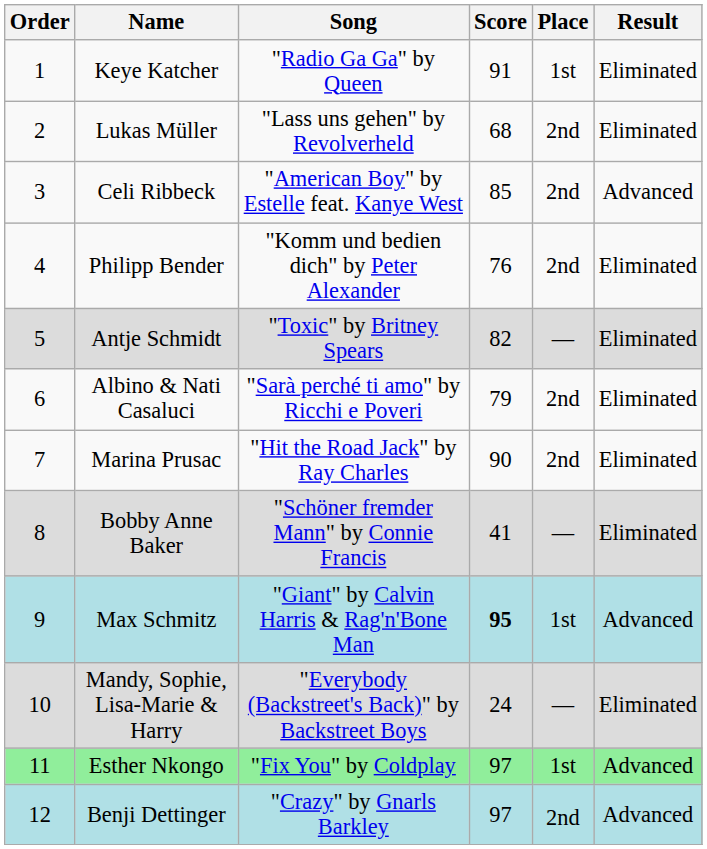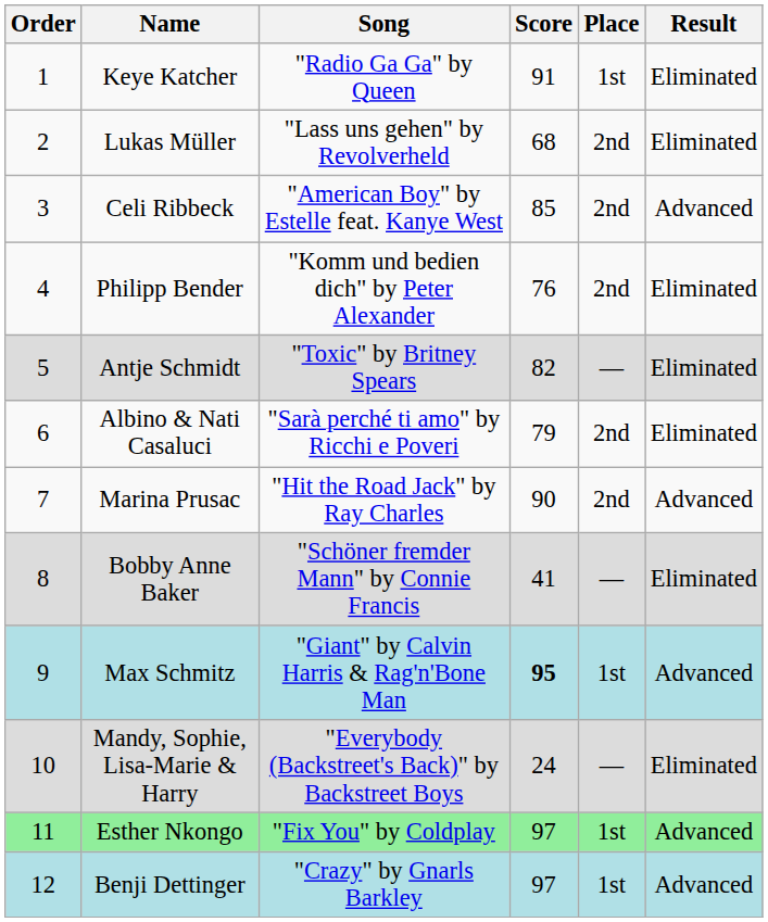Marina Prusac | Result: Eliminated -> Advanced
Benji Dettinger | Place: 2nd -> 1st
